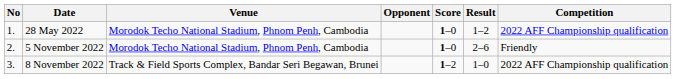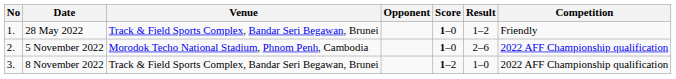28 May 2022 | Venue: Morodok Techo National Stadium, Phnom Penh, Cambodia -> Track & Field Sports Complex, Bandar Seri Begawan, Brunei
28 May 2022 | Competition: 2022 AFF Championship qualification -> Friendly
5 November 2022 | Competition: Friendly -> 2022 AFF Championship qualification
